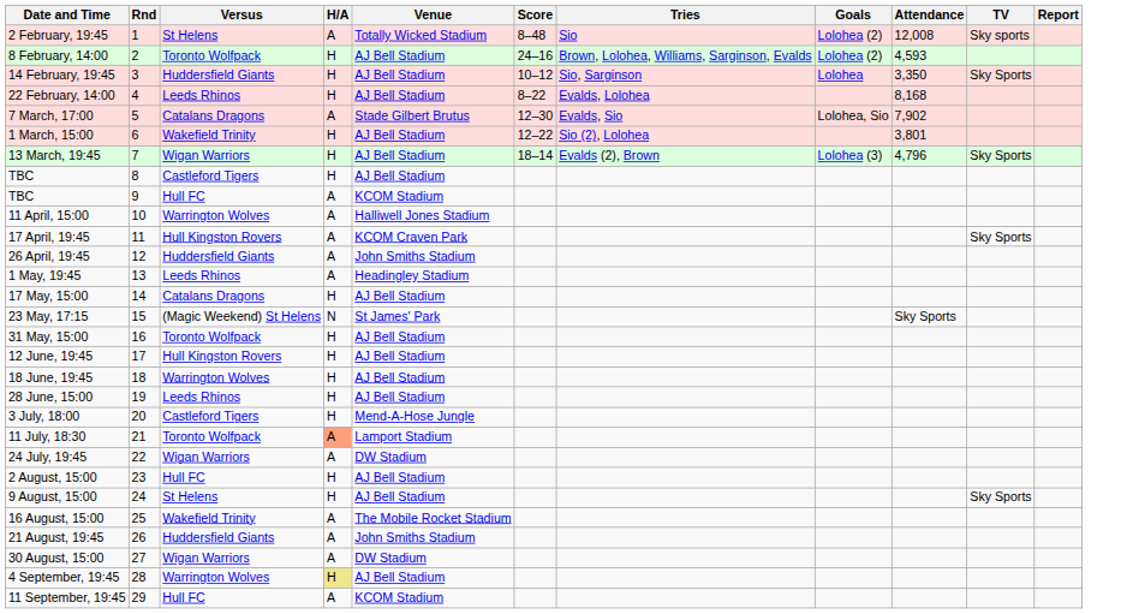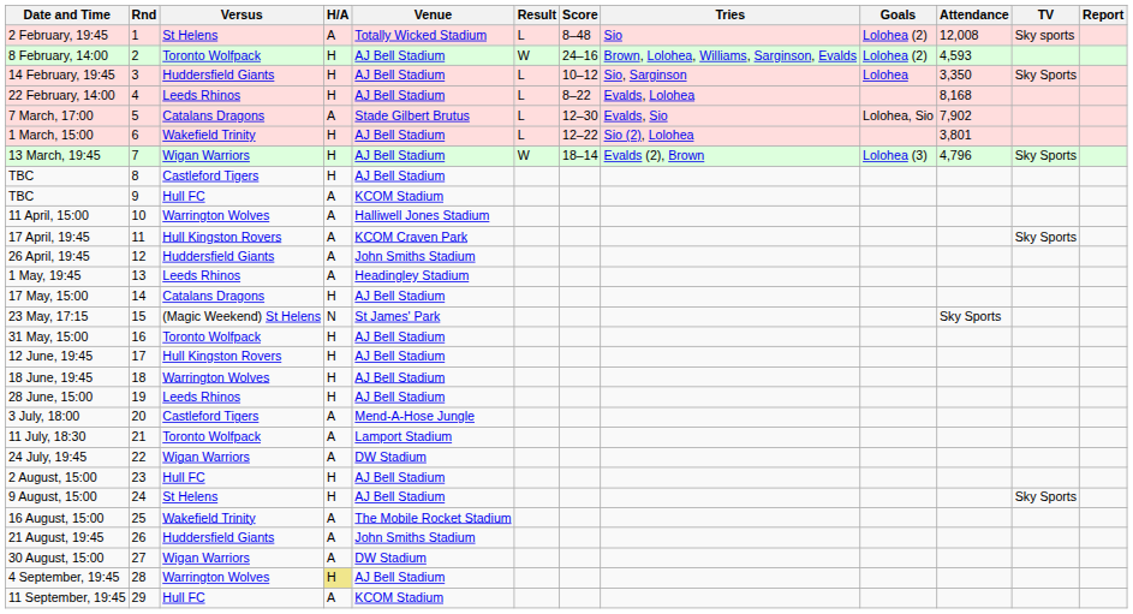+ column: Result | L | W | L | L | L | L | W
3 July, 18:00 | H/A: H -> A
11 July, 18:30 | H/A: lightsalmon background -> no background
